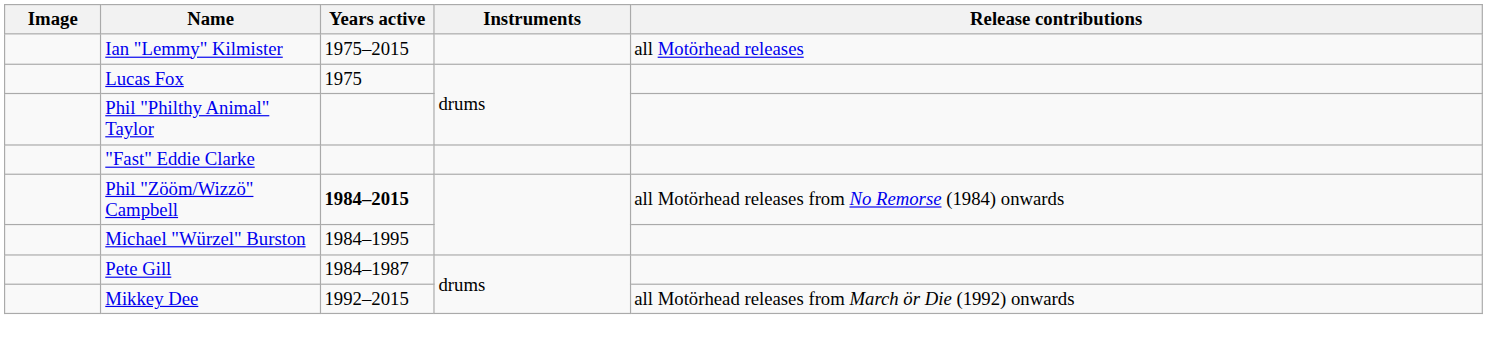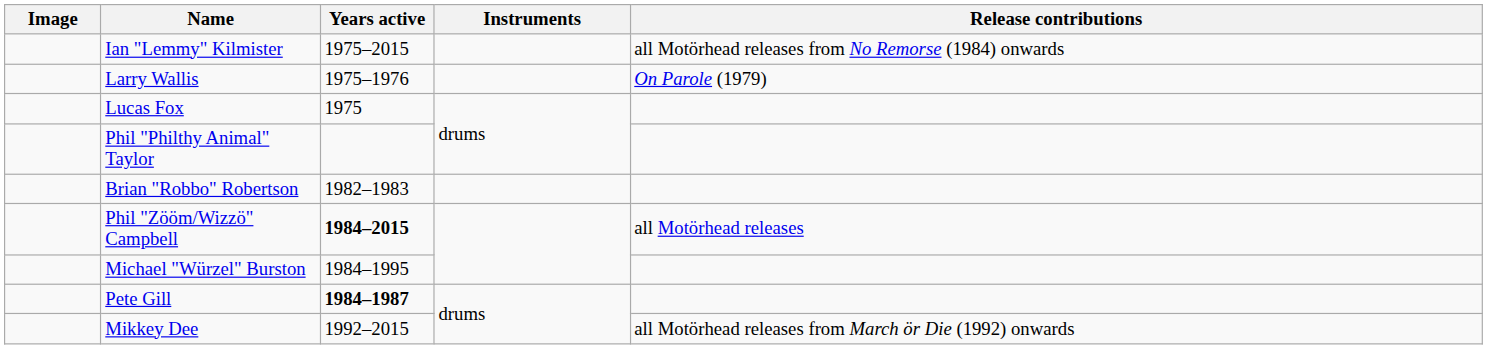Ian "Lemmy" Kilmister | Release contributions: all Motörhead releases -> all Motörhead releases from No Remorse (1984) onwards
+ row: Larry Wallis | 1975–1976 | On Parole (1979)
- row: "Fast" Eddie Clarke
+ row: Brian "Robbo" Robertson | 1982–1983
Phil "Zööm/Wizzö" Campbell | Release contributions: all Motörhead releases from No Remorse (1984) onwards -> all Motörhead releases
Pete Gill | Years active: normal -> bold
